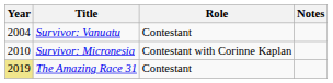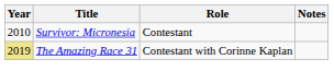- row: 2004 | Survivor: Vanuatu | Contestant
Survivor: Micronesia | Role: Contestant with Corinne Kaplan -> Contestant
The Amazing Race 31 | Role: Contestant -> Contestant with Corinne Kaplan
